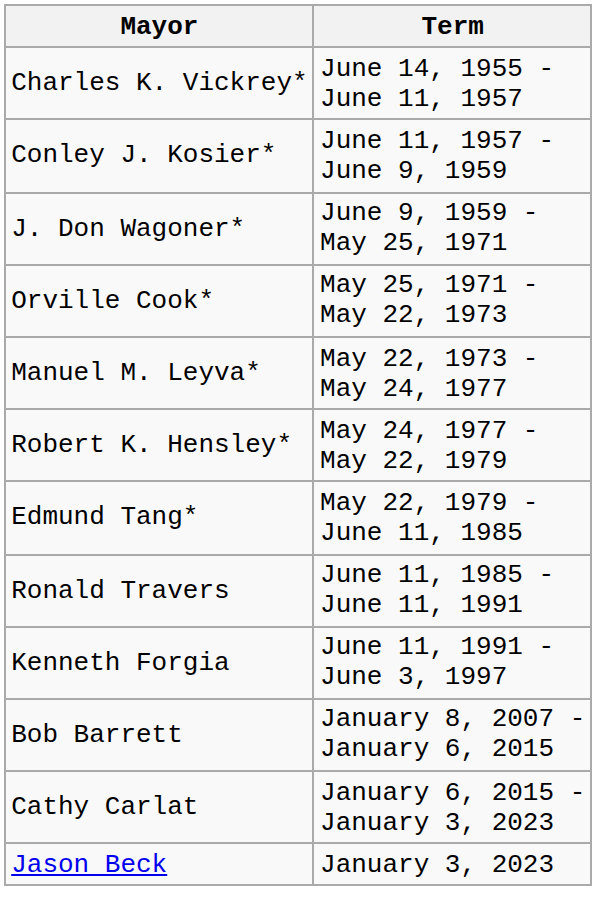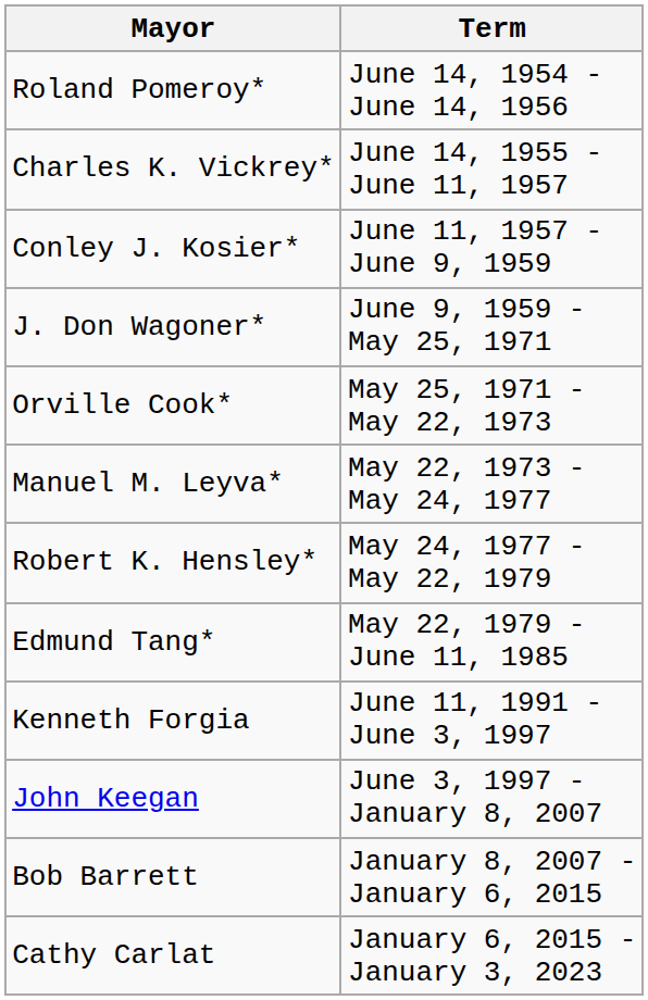+ row: Roland Pomeroy* | June 14, 1954 - June 14, 1956
- row: Ronald Travers | June 11, 1985 - June 11, 1991
+ row: John Keegan | June 3, 1997 - January 8, 2007
- row: Jason Beck | January 3, 2023
